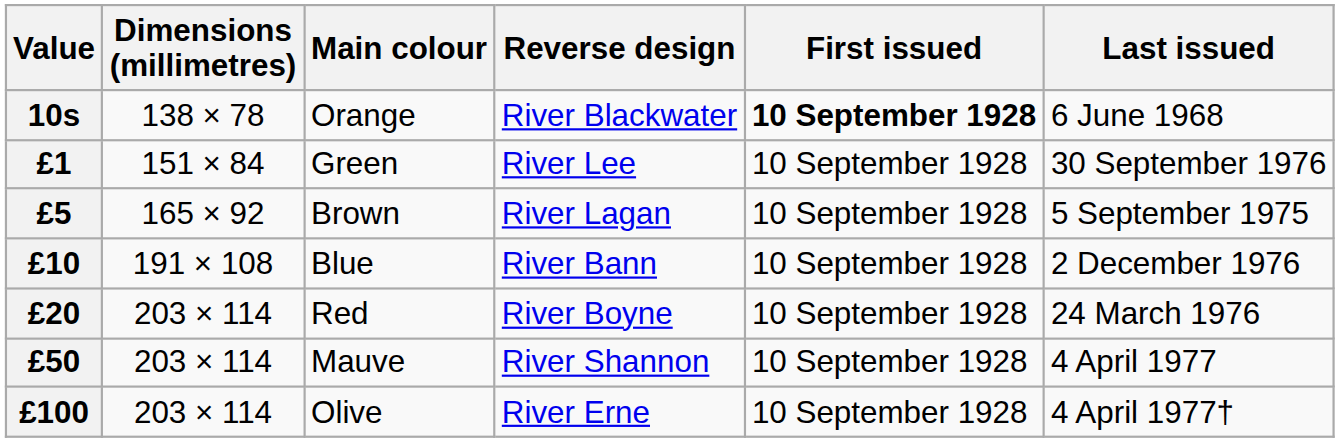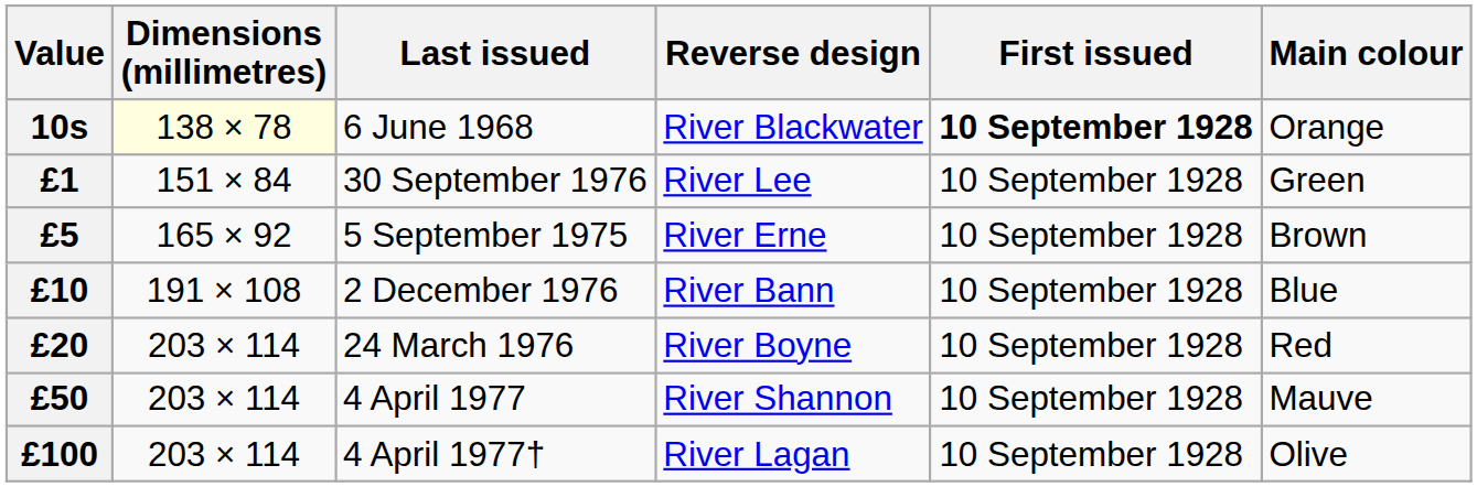columns swapped: Main colour <-> Last issued
10s | Dimensions (millimetres): no background -> lightyellow background
£5 | Reverse design: River Lagan -> River Erne
£100 | Reverse design: River Erne -> River Lagan
